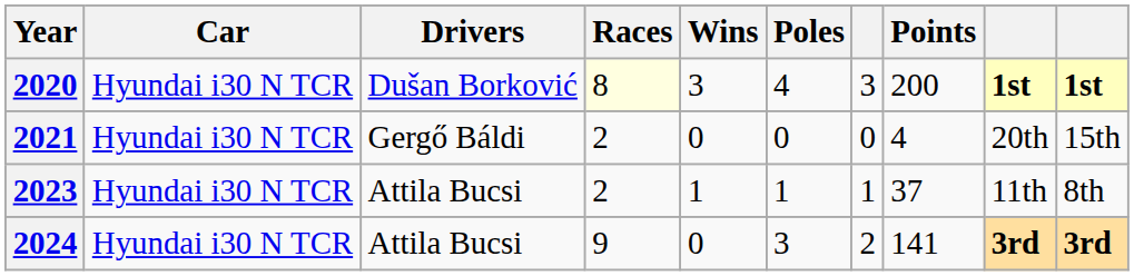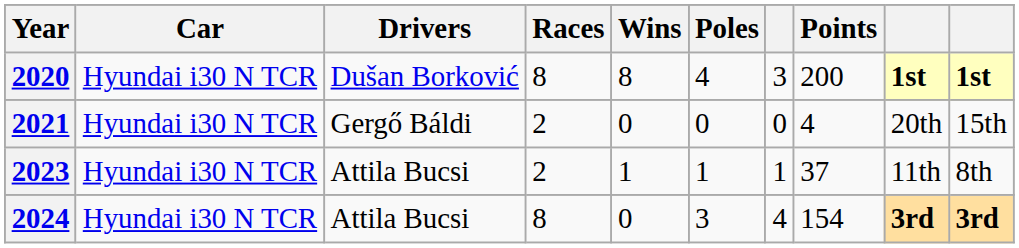2020 | Races: lightyellow background -> no background
2020 | Wins: 3 -> 8
2024 | Races: 9 -> 8
2024 | column 7: 2 -> 4
2024 | Points: 141 -> 154
